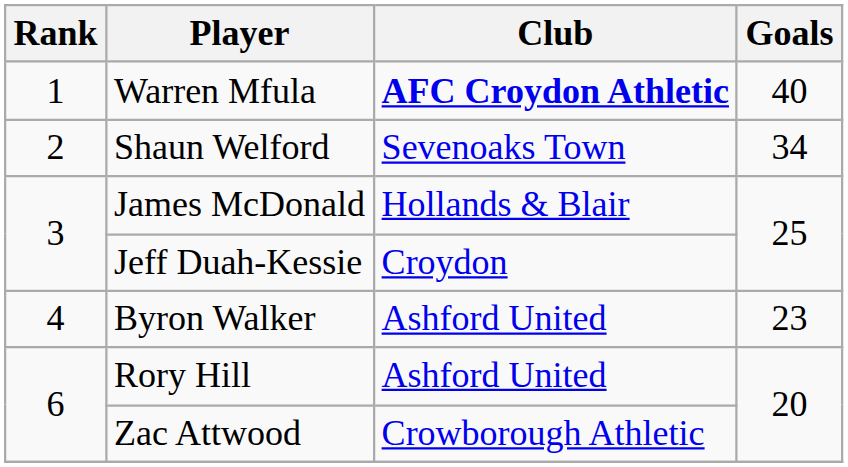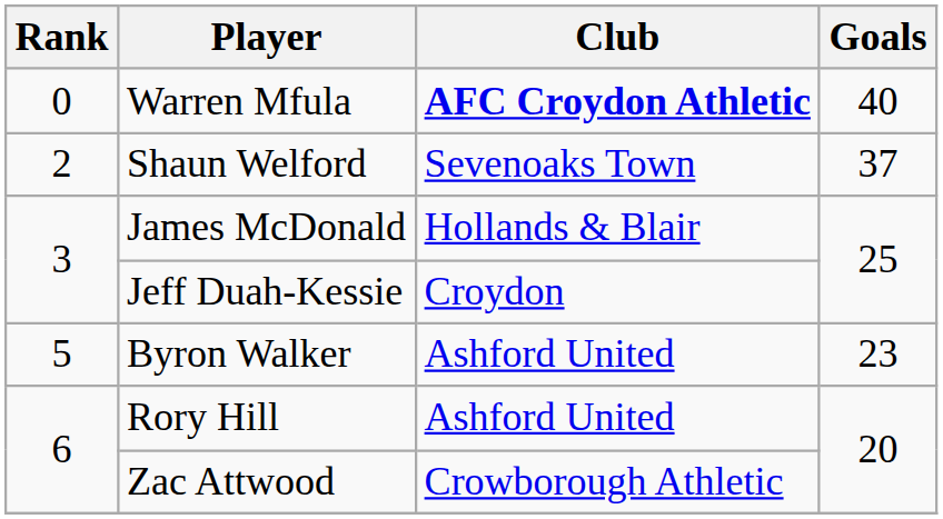Warren Mfula | Rank: 1 -> 0
Shaun Welford | Goals: 34 -> 37
Byron Walker | Rank: 4 -> 5
